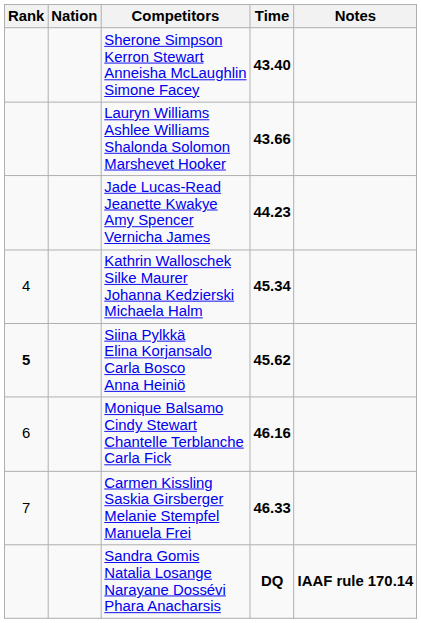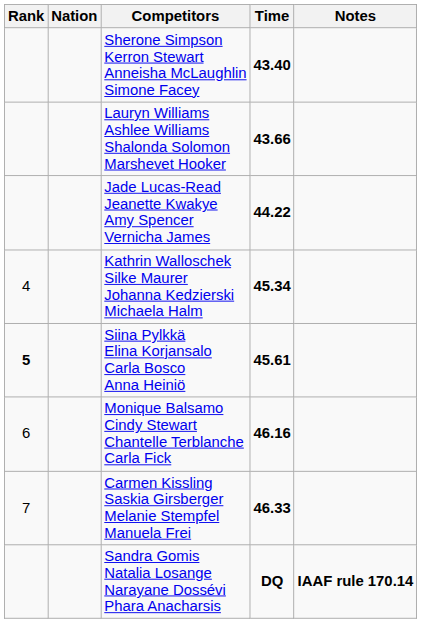Jade Lucas-Read Jeanette Kwakye Amy Spencer Vernicha James | Time: 44.23 -> 44.22
Siina Pylkkä Elina Korjansalo Carla Bosco Anna Heiniö | Time: 45.62 -> 45.61
